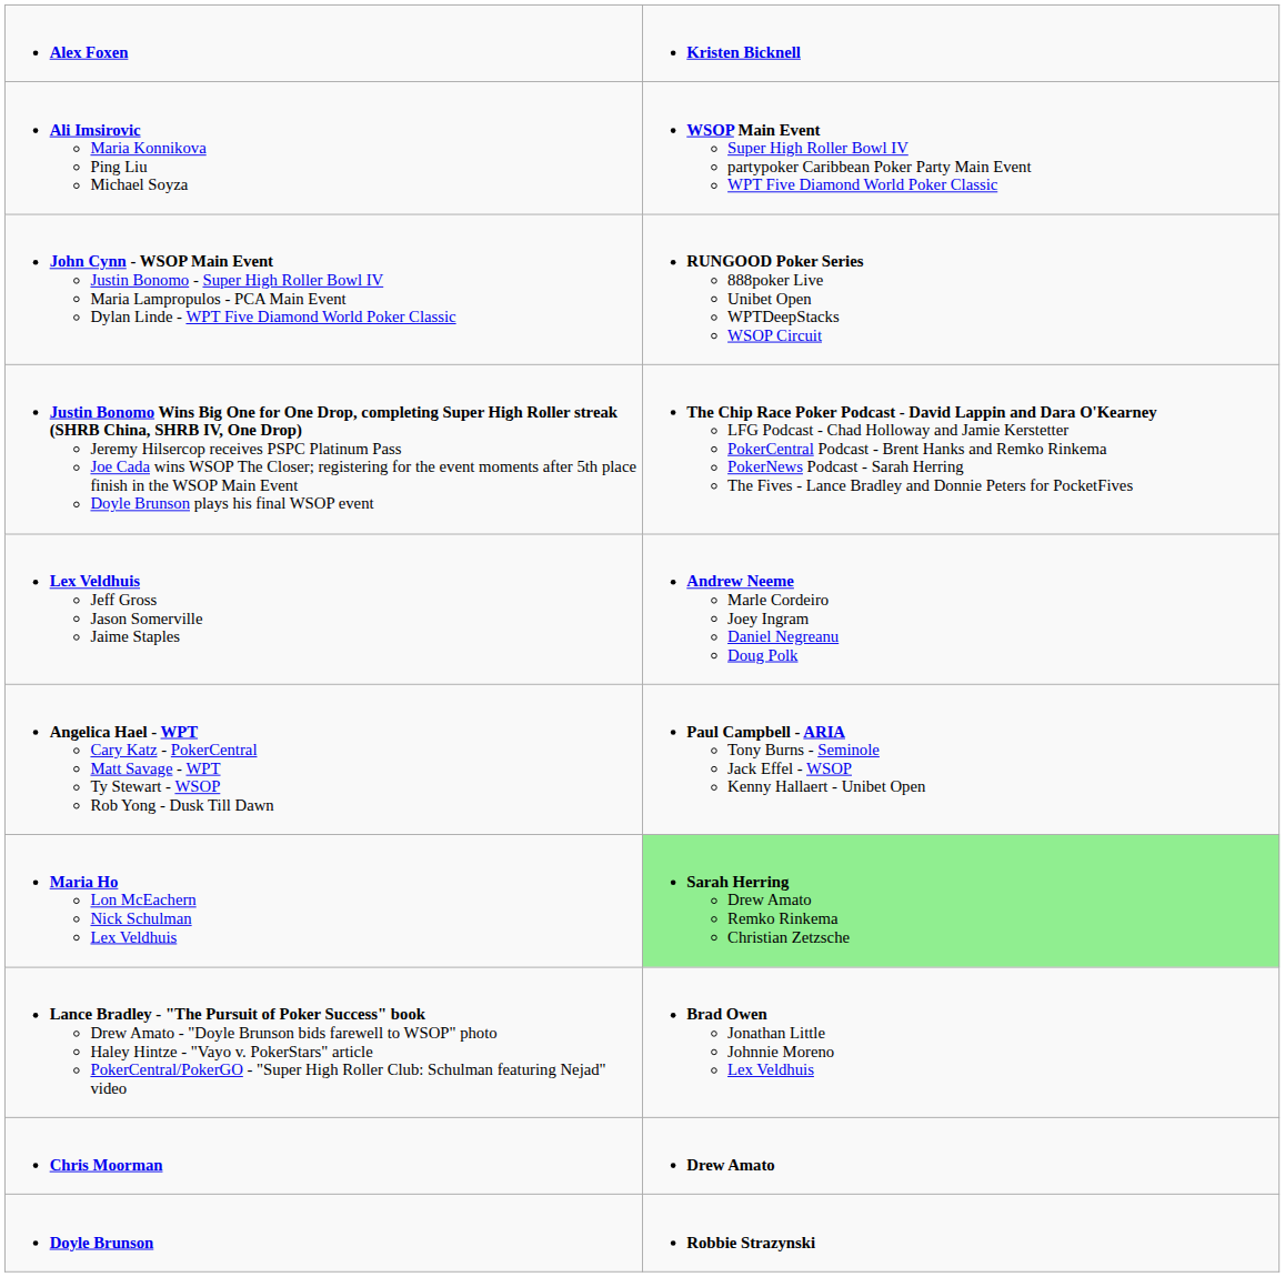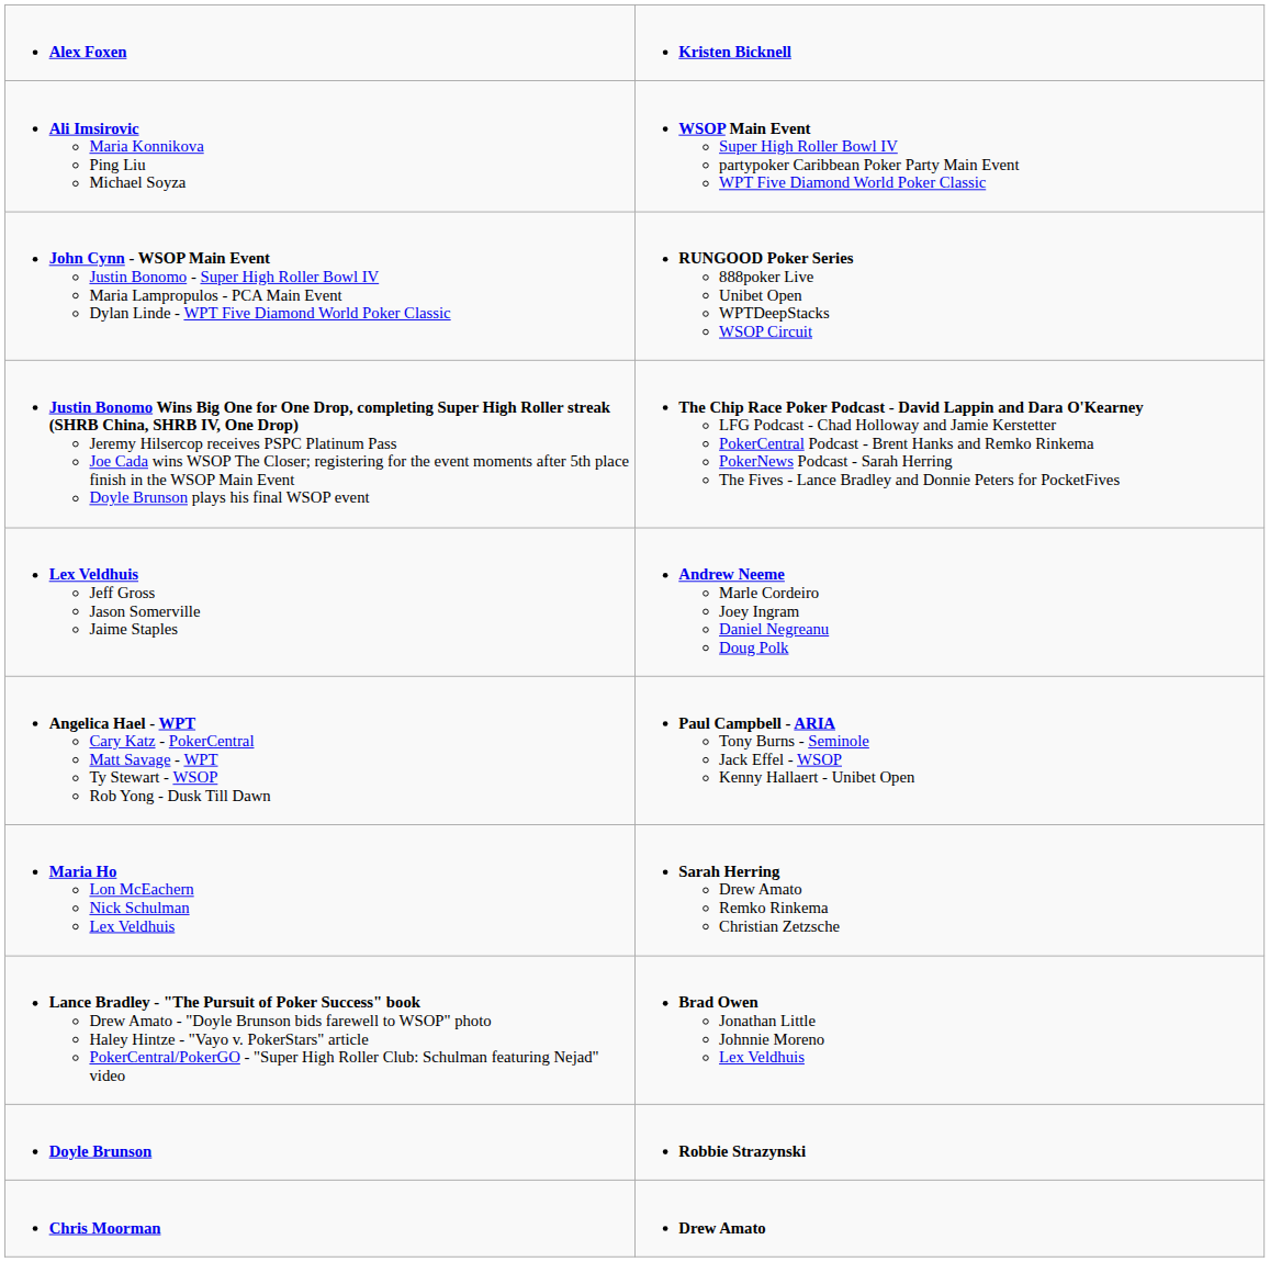Maria Ho Lon McEachern Nick Schulman Lex Veldhuis | column 2: lightgreen background -> no background
rows swapped: Chris Moorman <-> Doyle Brunson
